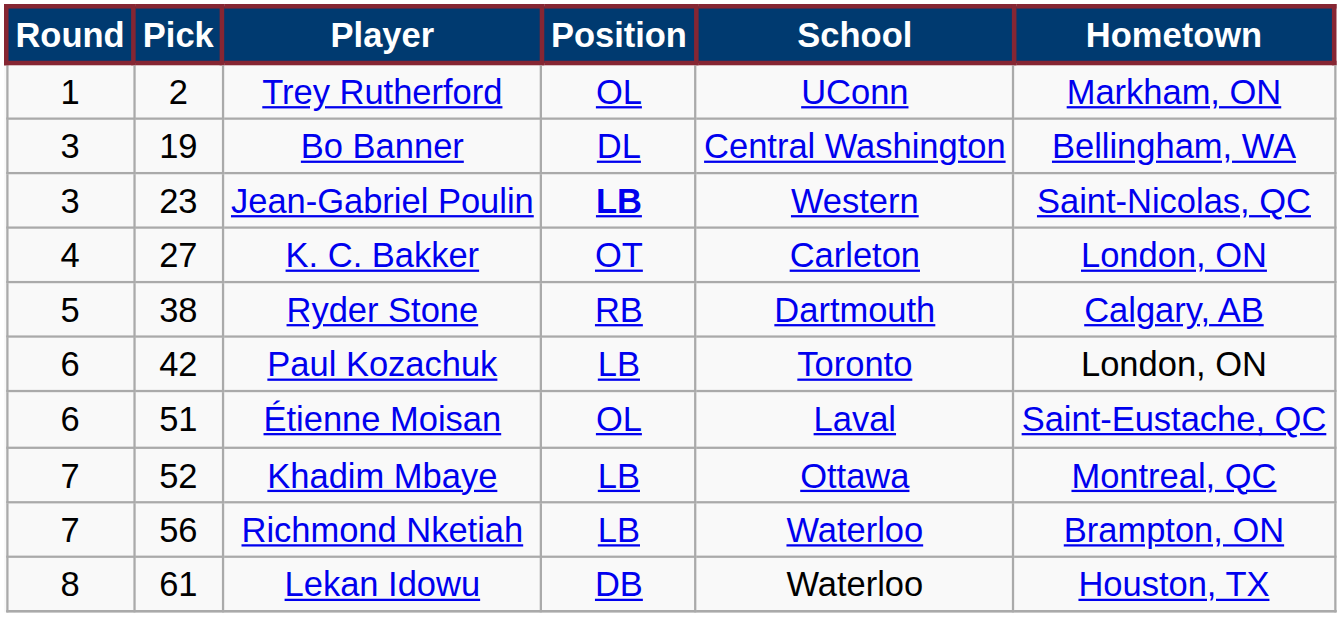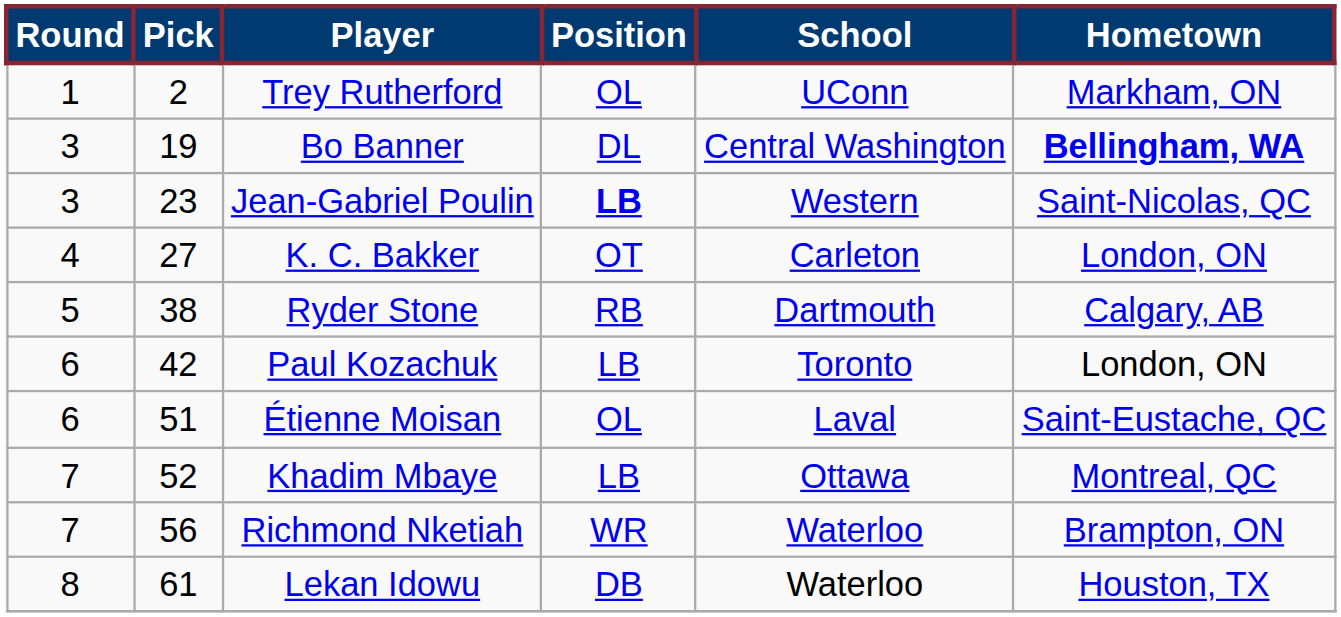Bo Banner | Hometown: normal -> bold
Richmond Nketiah | Position: LB -> WR
